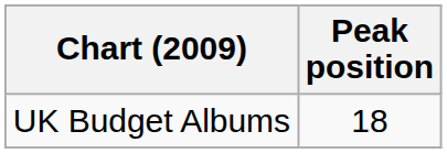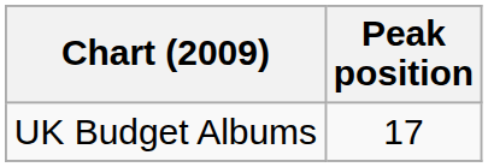UK Budget Albums | Peak position: 18 -> 17
